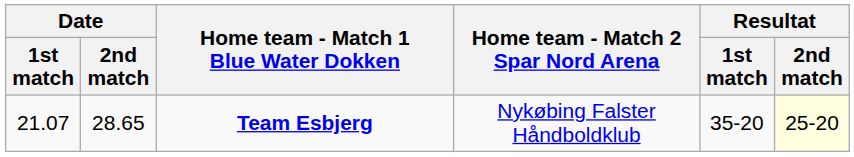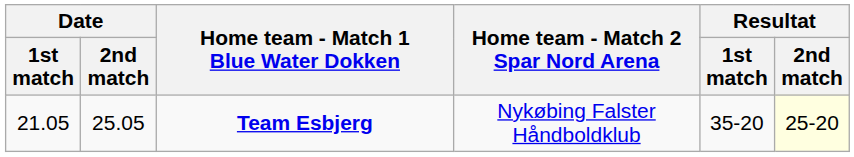Team Esbjerg | Date / 1st match: 21.07 -> 21.05
Team Esbjerg | Date / 2nd match: 28.65 -> 25.05
